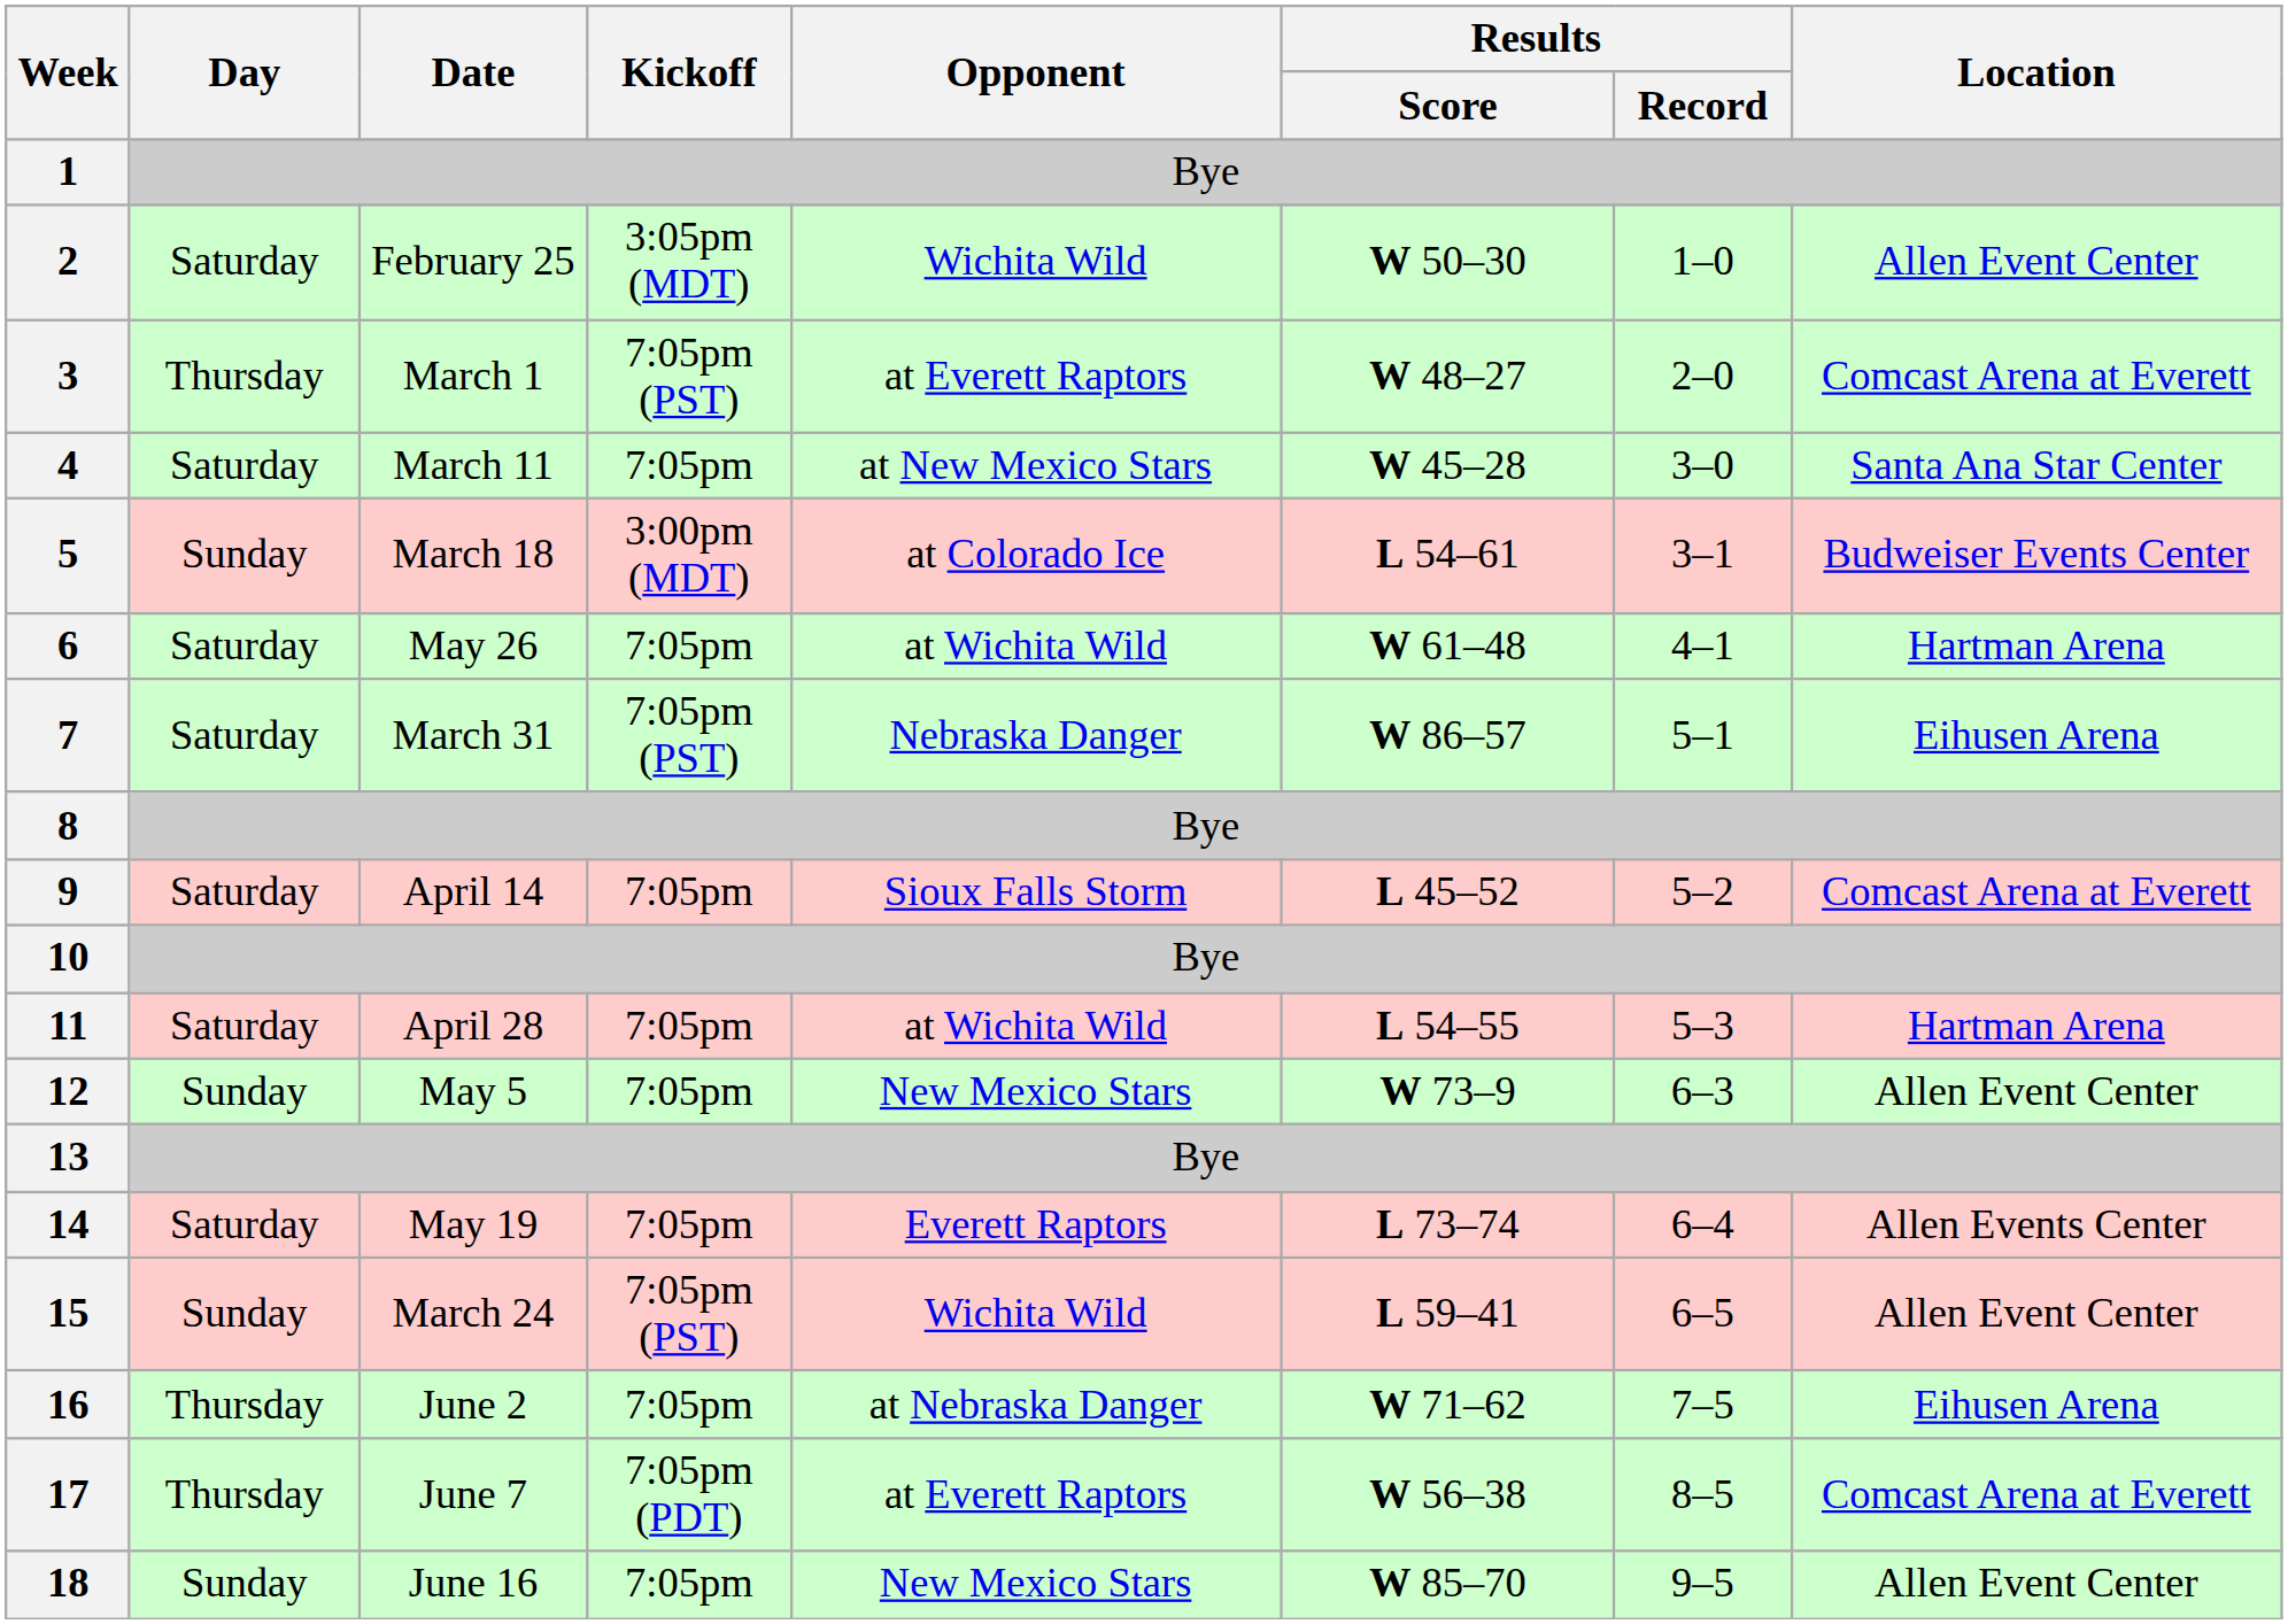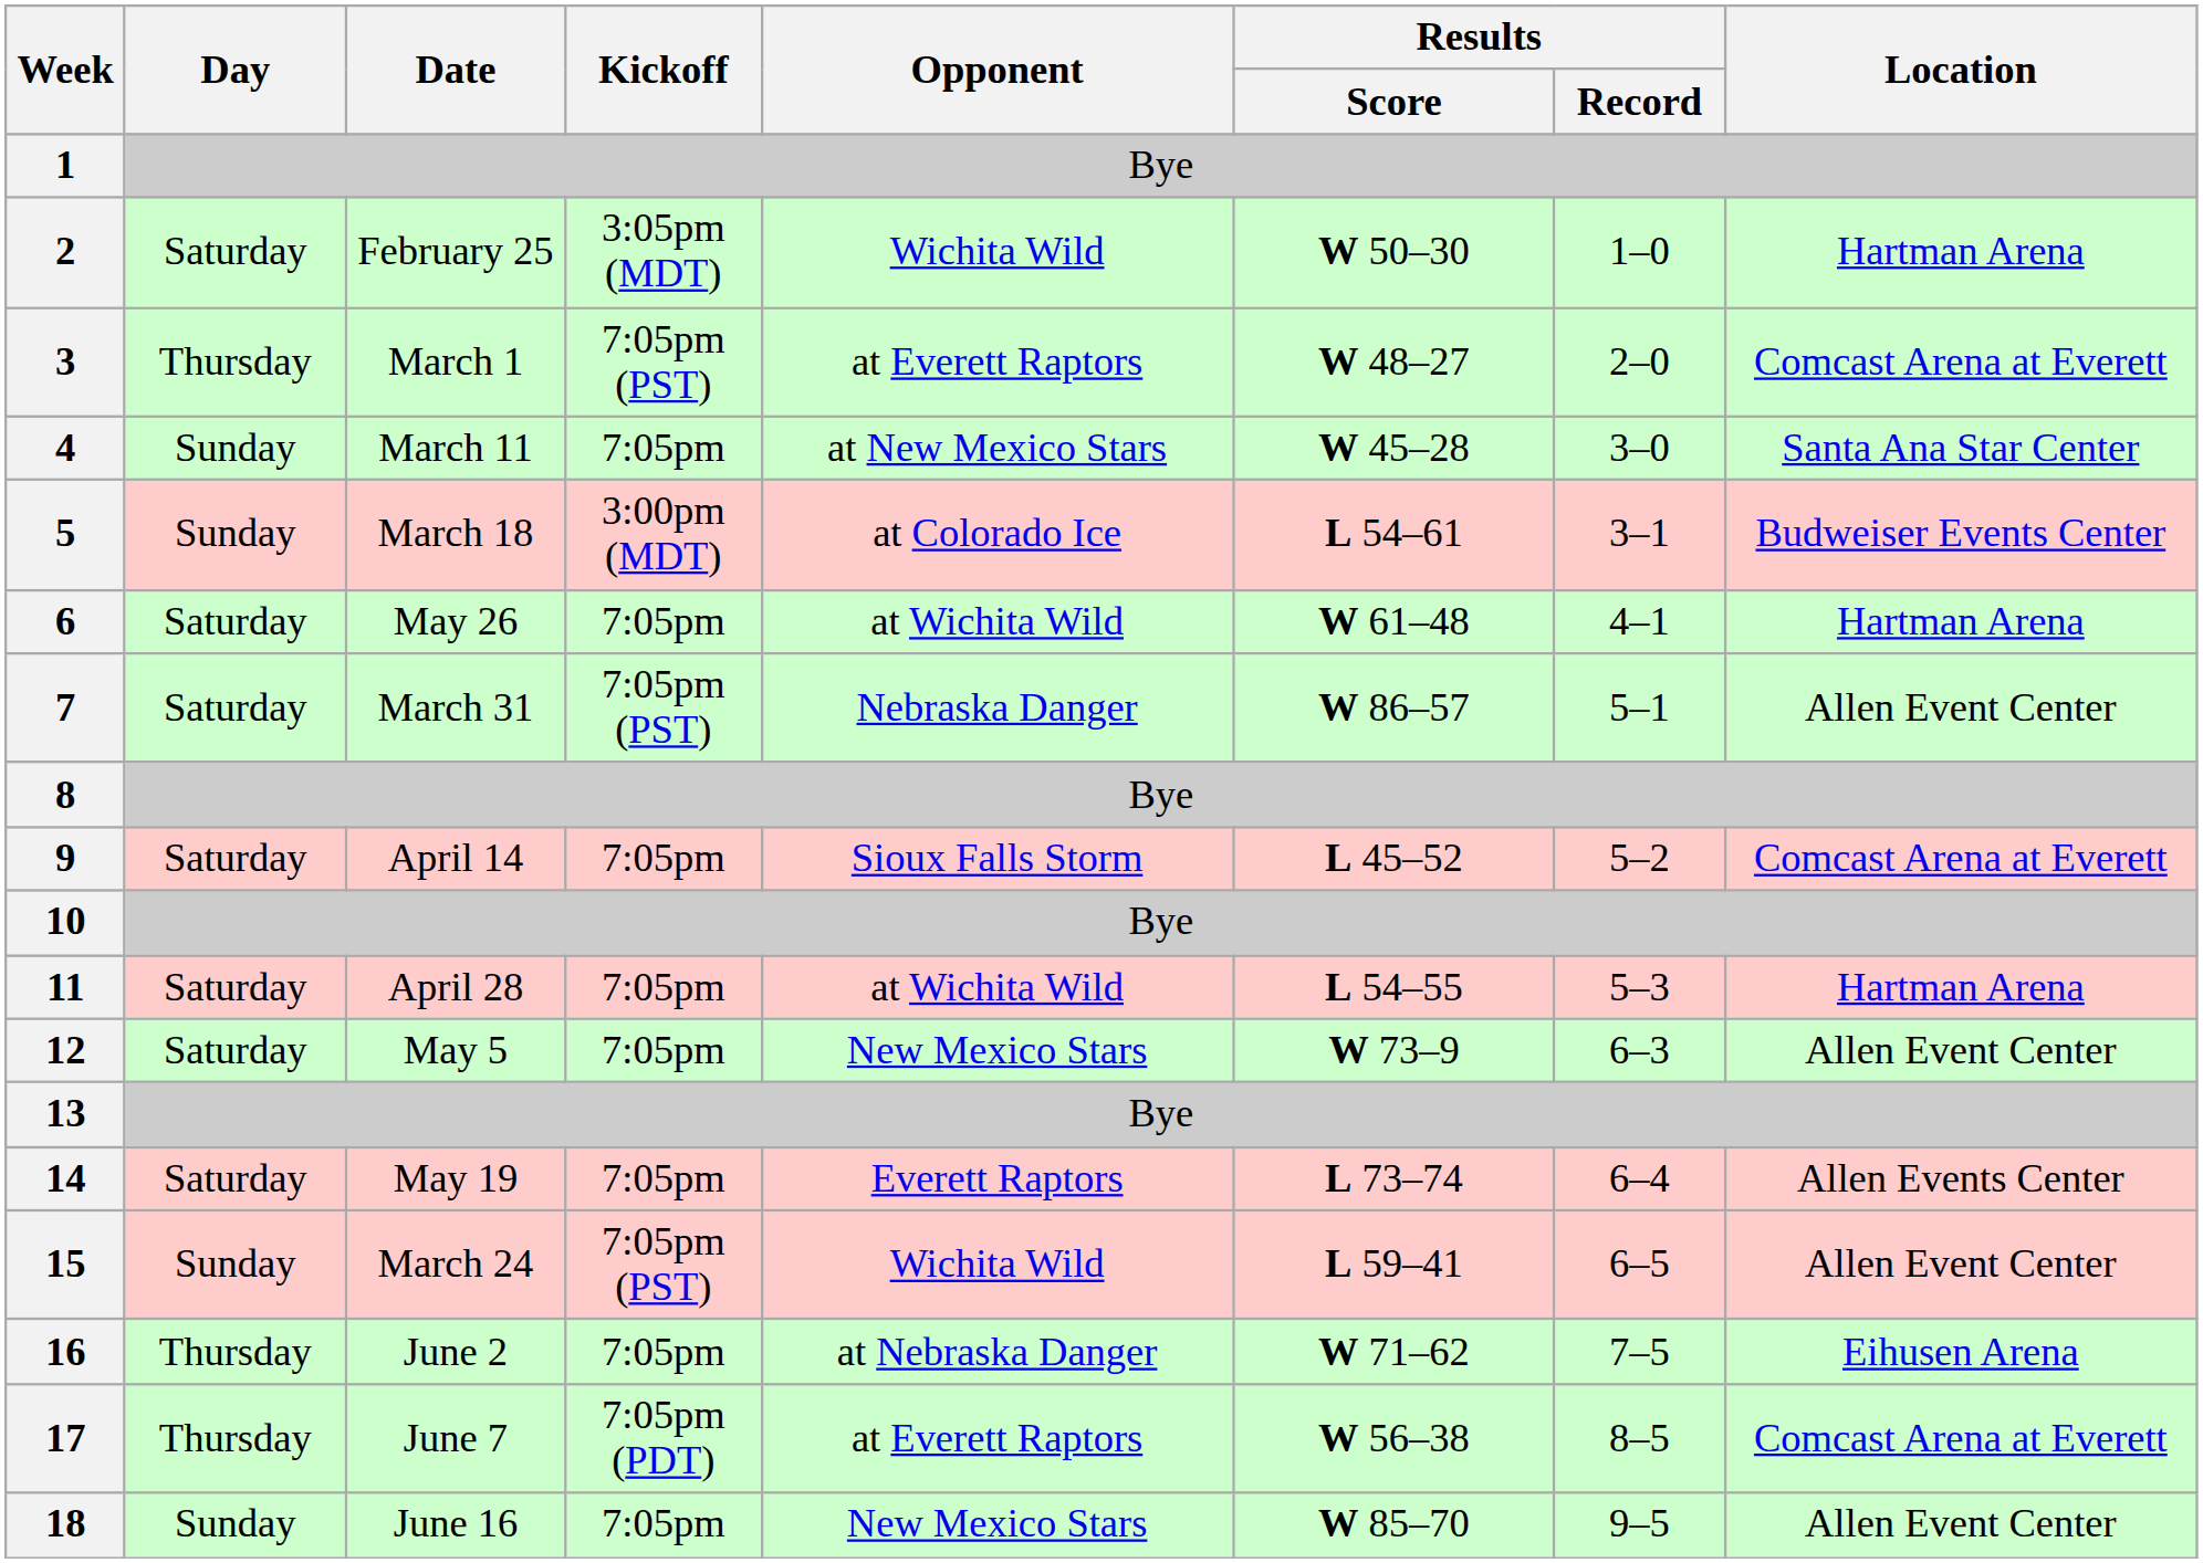2 | Location: Allen Event Center -> Hartman Arena
4 | Day: Saturday -> Sunday
7 | Location: Eihusen Arena -> Allen Event Center
12 | Day: Sunday -> Saturday
